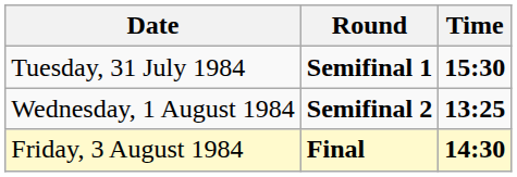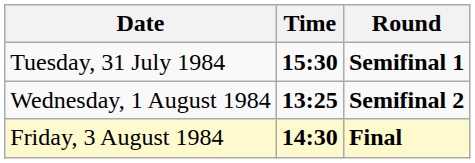columns swapped: Time <-> Round
